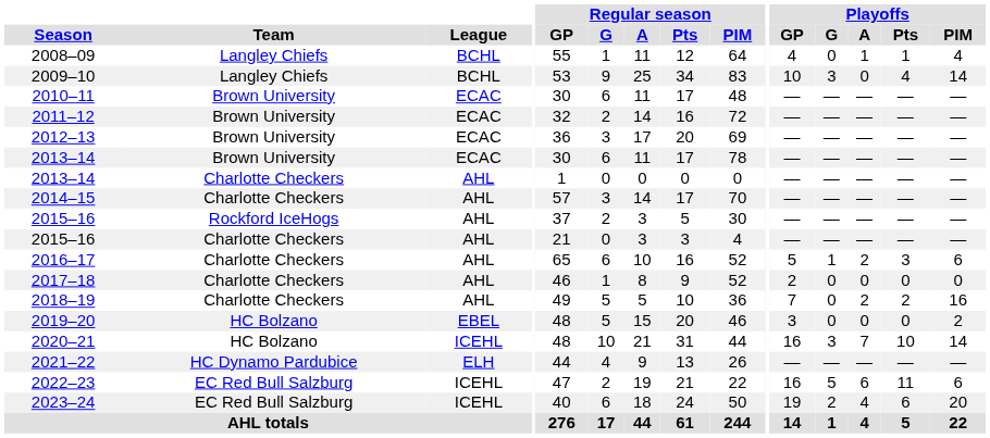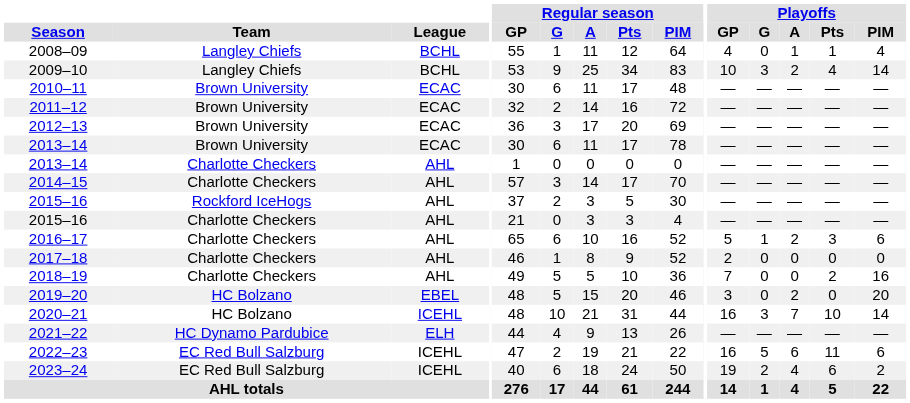2009–10 | Playoffs / A: 0 -> 2
2018–19 | Playoffs / A: 2 -> 0
2019–20 | Playoffs / A: 0 -> 2
2019–20 | Playoffs / PIM: 2 -> 20
2023–24 | Playoffs / PIM: 20 -> 2
